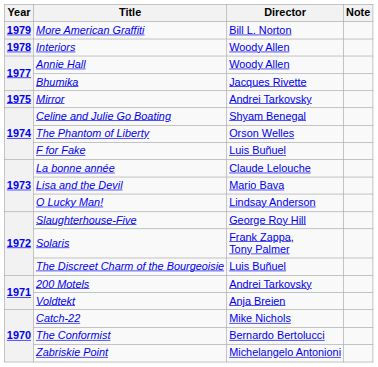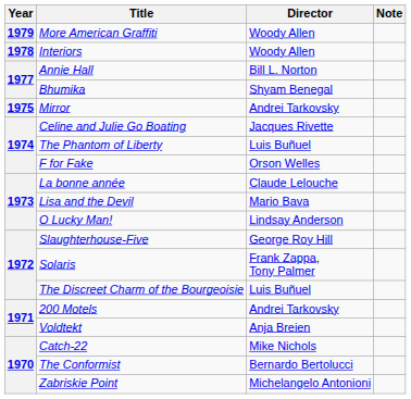More American Graffiti | Director: Bill L. Norton -> Woody Allen
Annie Hall | Director: Woody Allen -> Bill L. Norton
Bhumika | Director: Jacques Rivette -> Shyam Benegal
Celine and Julie Go Boating | Director: Shyam Benegal -> Jacques Rivette
The Phantom of Liberty | Director: Orson Welles -> Luis Buñuel
F for Fake | Director: Luis Buñuel -> Orson Welles
